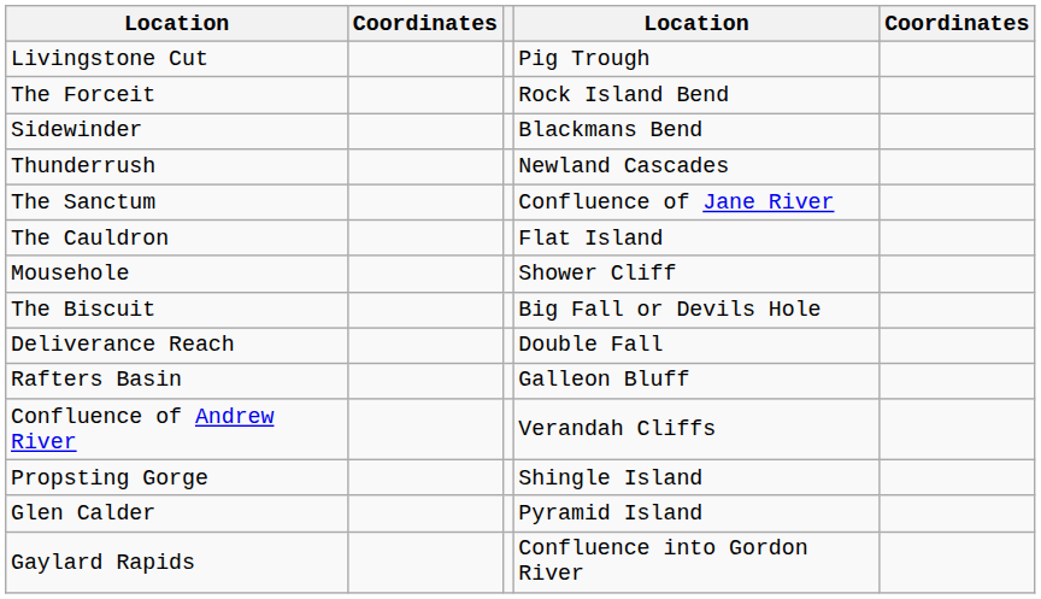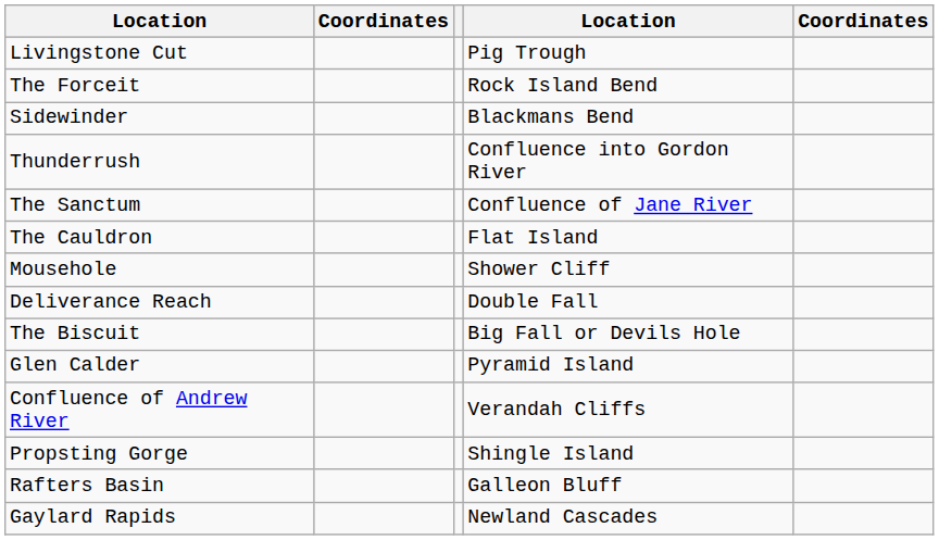Thunderrush | column 4: Newland Cascades -> Confluence into Gordon River
rows swapped: Deliverance Reach <-> The Biscuit
rows swapped: Rafters Basin <-> Glen Calder
Gaylard Rapids | column 4: Confluence into Gordon River -> Newland Cascades
